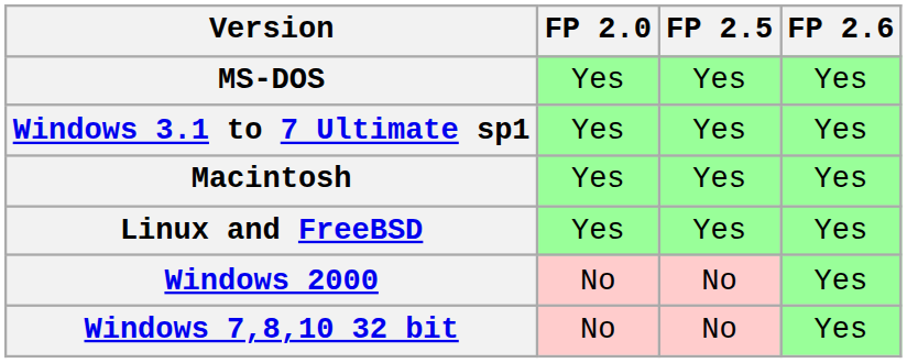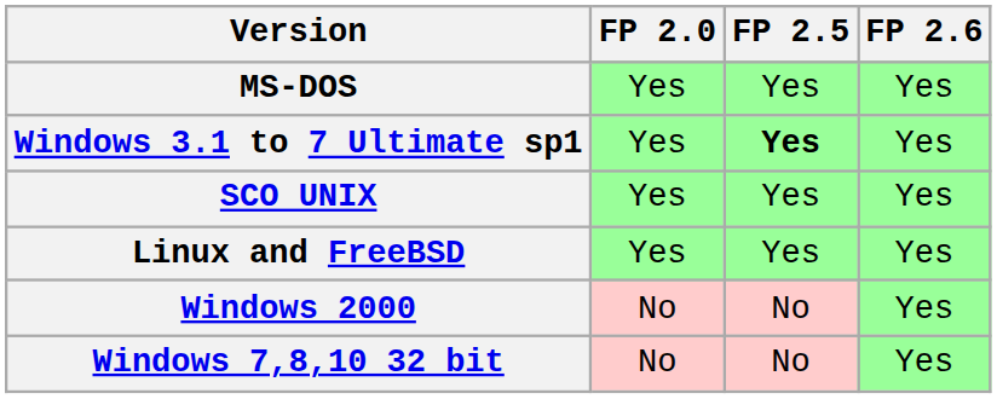Windows 3.1 to 7 Ultimate sp1 | FP 2.5: normal -> bold
- row: Macintosh | Yes | Yes | Yes
+ row: SCO UNIX | Yes | Yes | Yes
